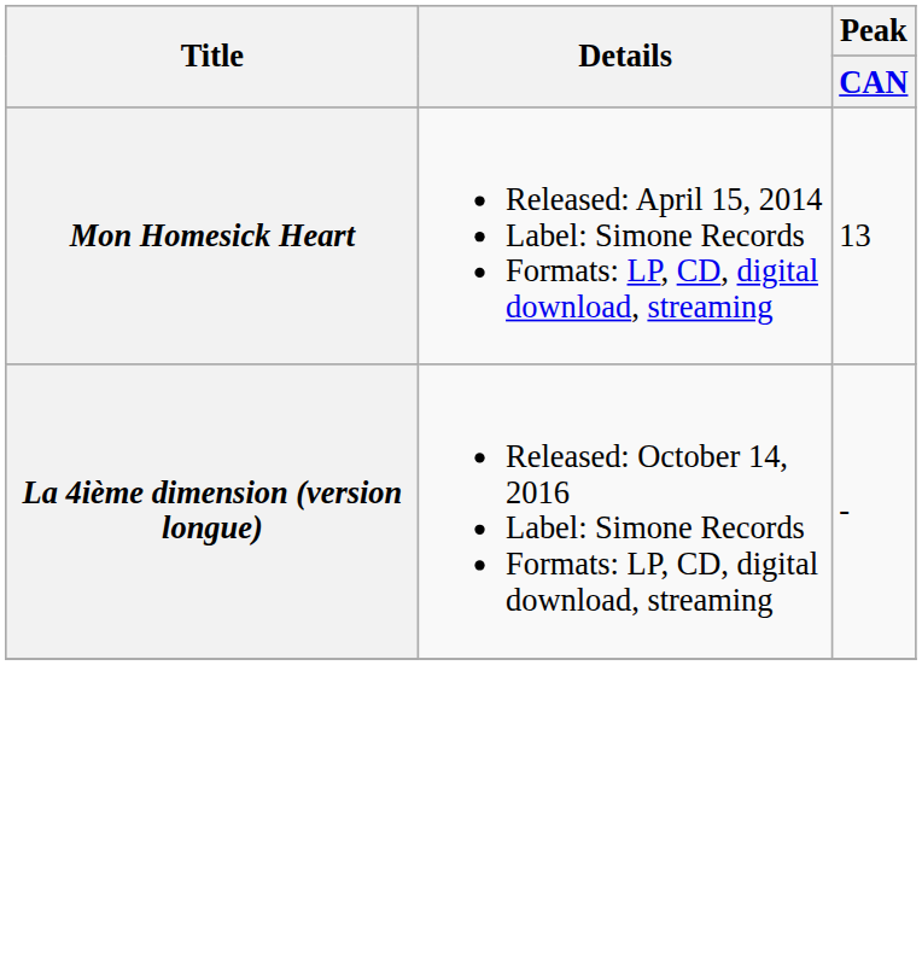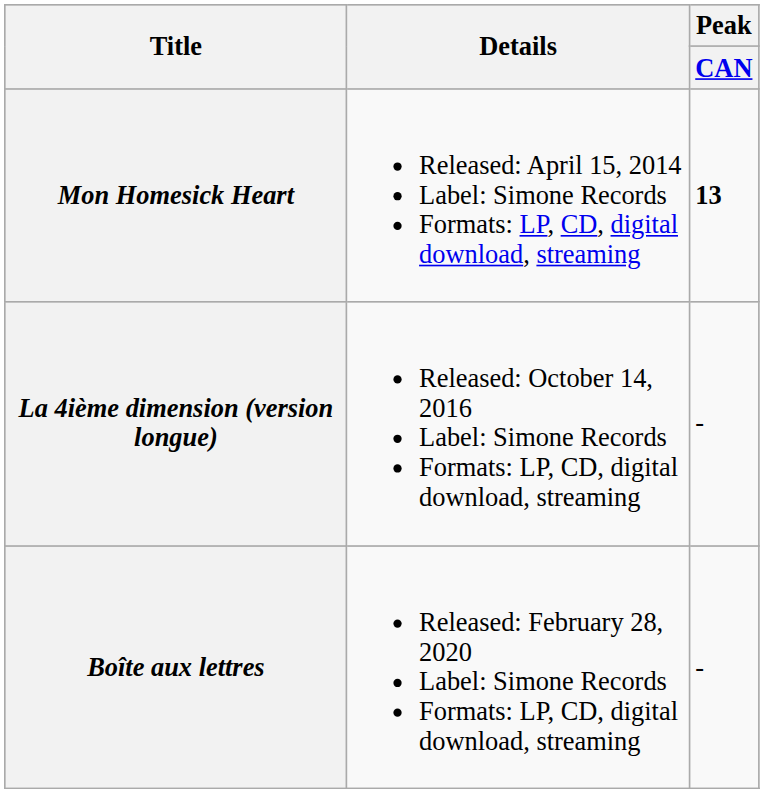Mon Homesick Heart | Peak / CAN: normal -> bold
+ row: Boîte aux lettres | Released: February 28, 2020 Label: Simone Records Formats: LP, CD, digital download, streaming | -
